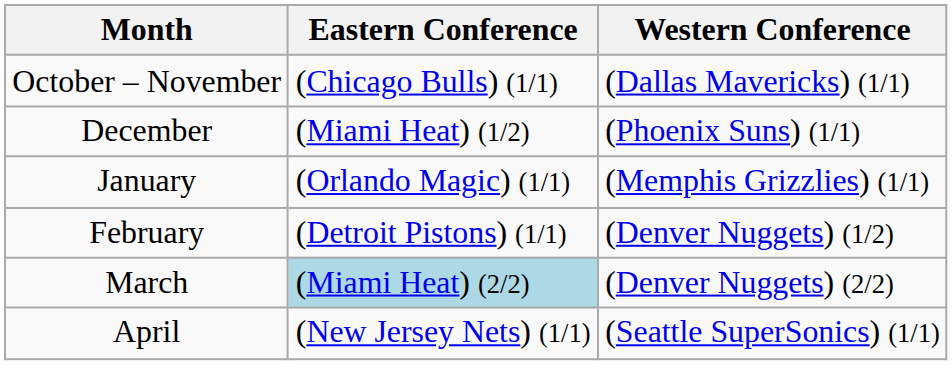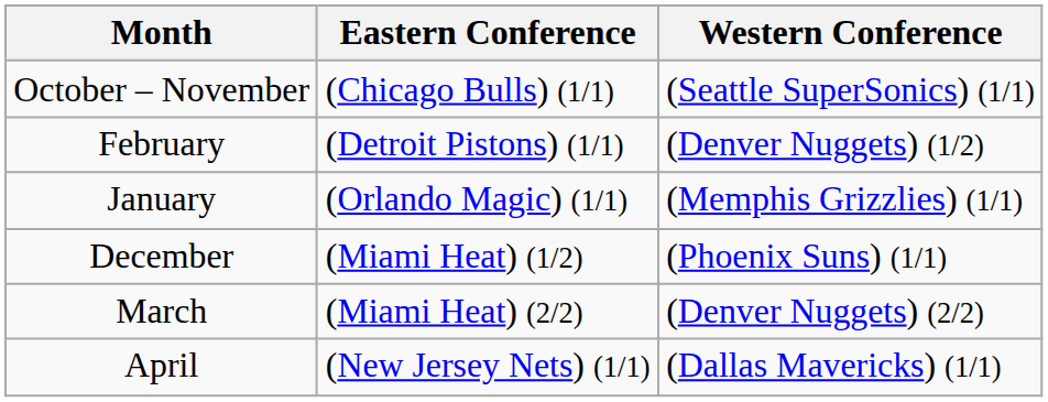October – November | Western Conference: (Dallas Mavericks) (1/1) -> (Seattle SuperSonics) (1/1)
rows swapped: December <-> February
March | Eastern Conference: lightblue background -> no background
April | Western Conference: (Seattle SuperSonics) (1/1) -> (Dallas Mavericks) (1/1)
